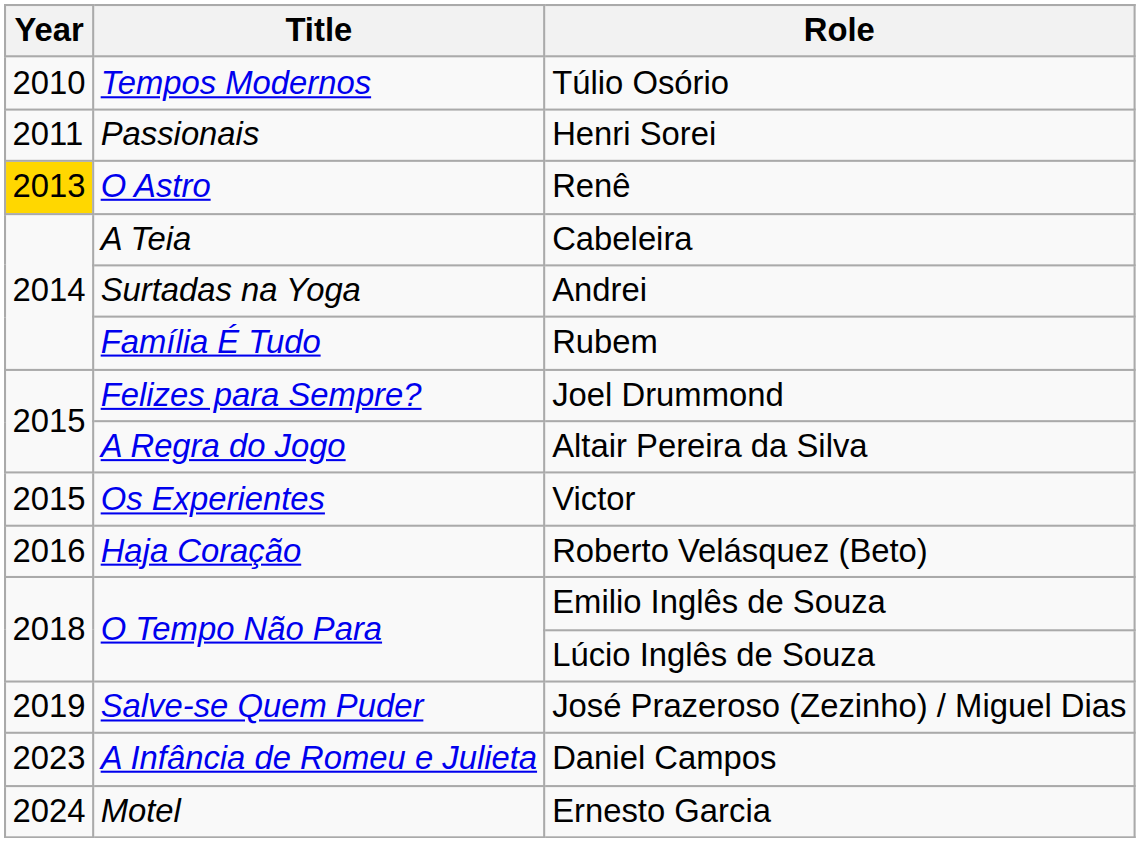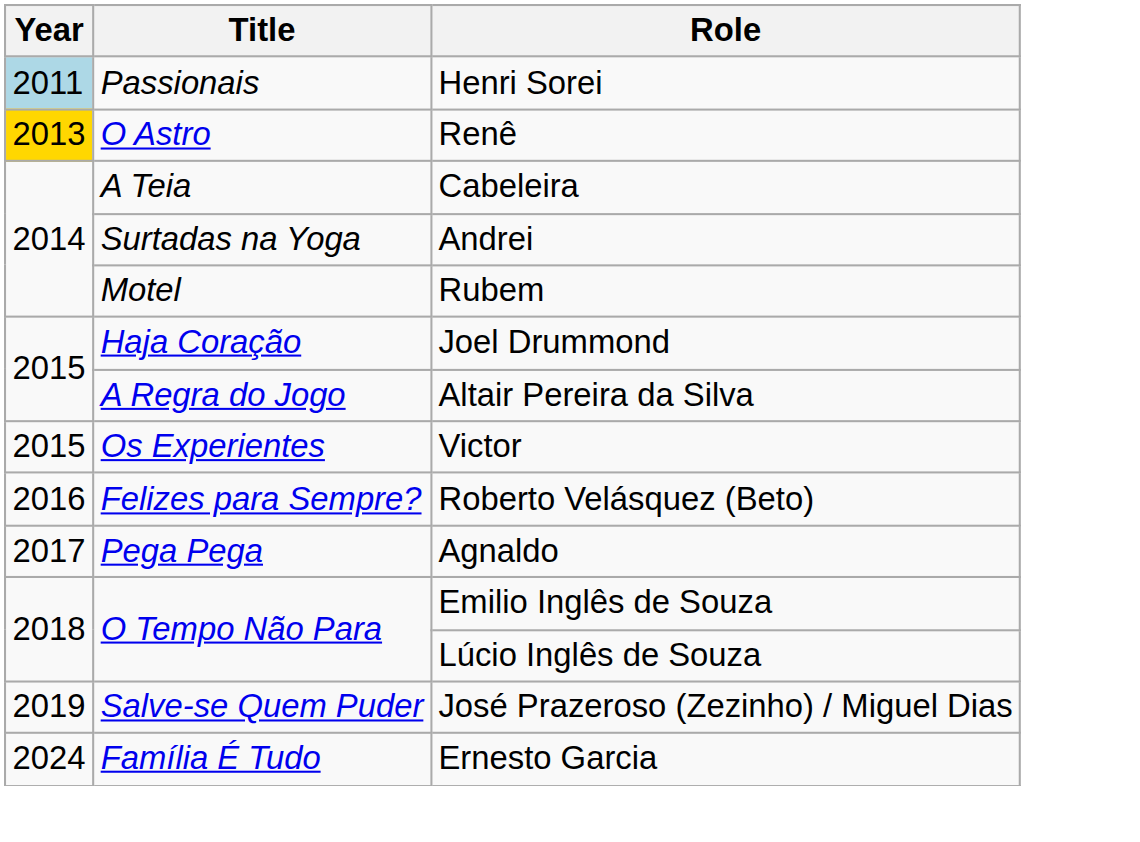- row: 2010 | Tempos Modernos | Túlio Osório
Henri Sorei | Year: no background -> lightblue background
Rubem | Title: Família É Tudo -> Motel
Joel Drummond | Title: Felizes para Sempre? -> Haja Coração
Roberto Velásquez (Beto) | Title: Haja Coração -> Felizes para Sempre?
+ row: 2017 | Pega Pega | Agnaldo
- row: 2023 | A Infância de Romeu e Julieta | Daniel Campos
Ernesto Garcia | Title: Motel -> Família É Tudo
